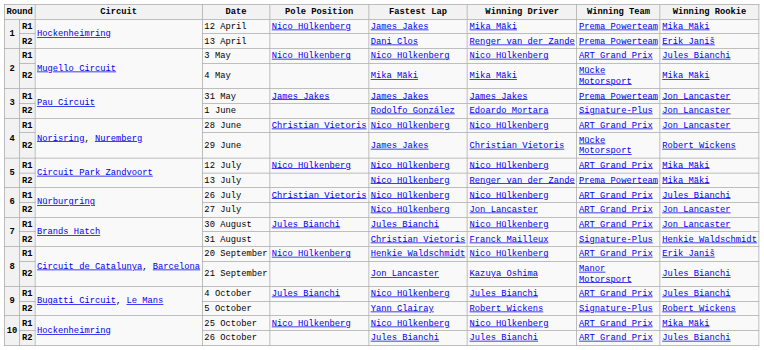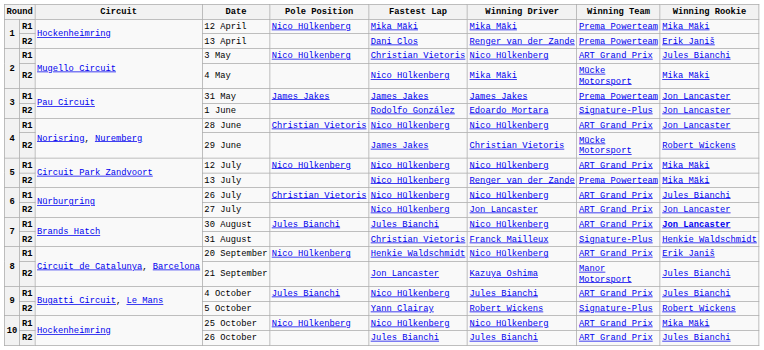12 April | Fastest Lap: James Jakes -> Mika Mäki
3 May | Fastest Lap: Nico Hülkenberg -> Christian Vietoris
4 May | Fastest Lap: Mika Mäki -> Nico Hülkenberg
30 August | Winning Rookie: normal -> bold
